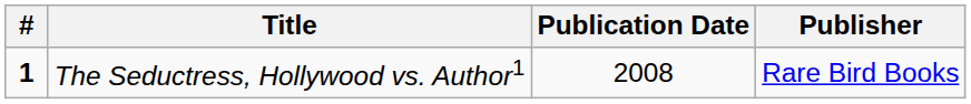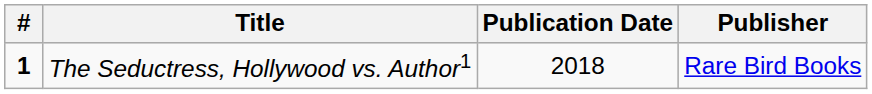The Seductress, Hollywood vs. Author1 | Publication Date: 2008 -> 2018
